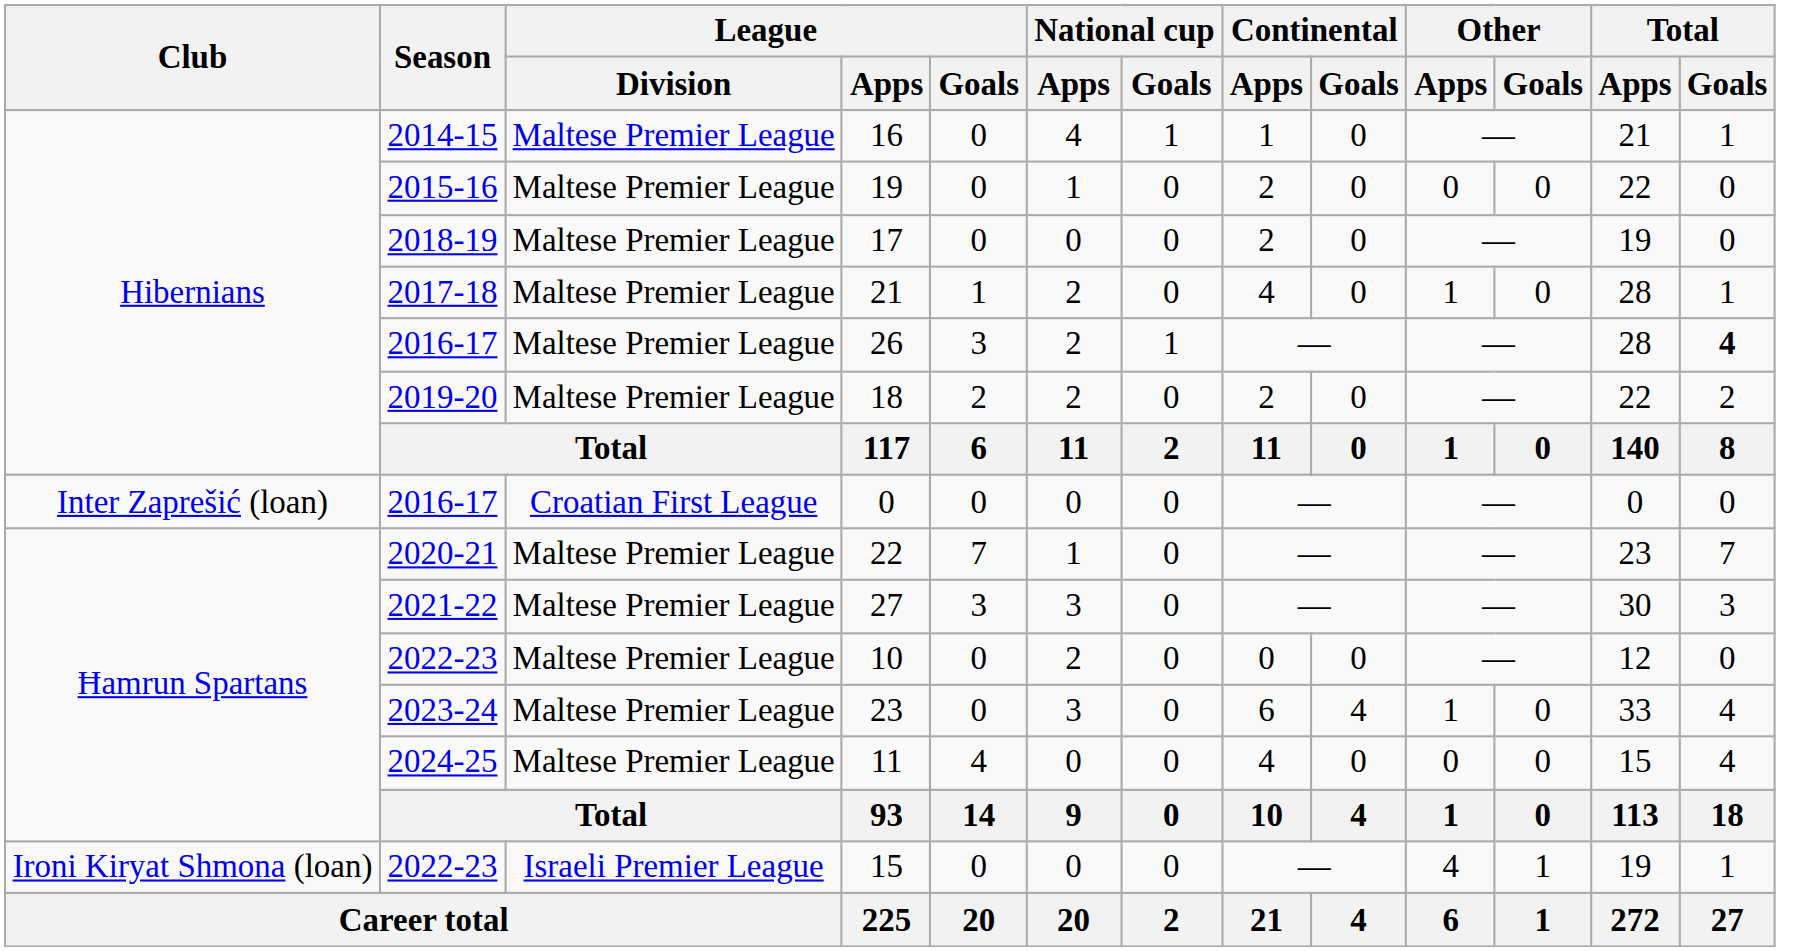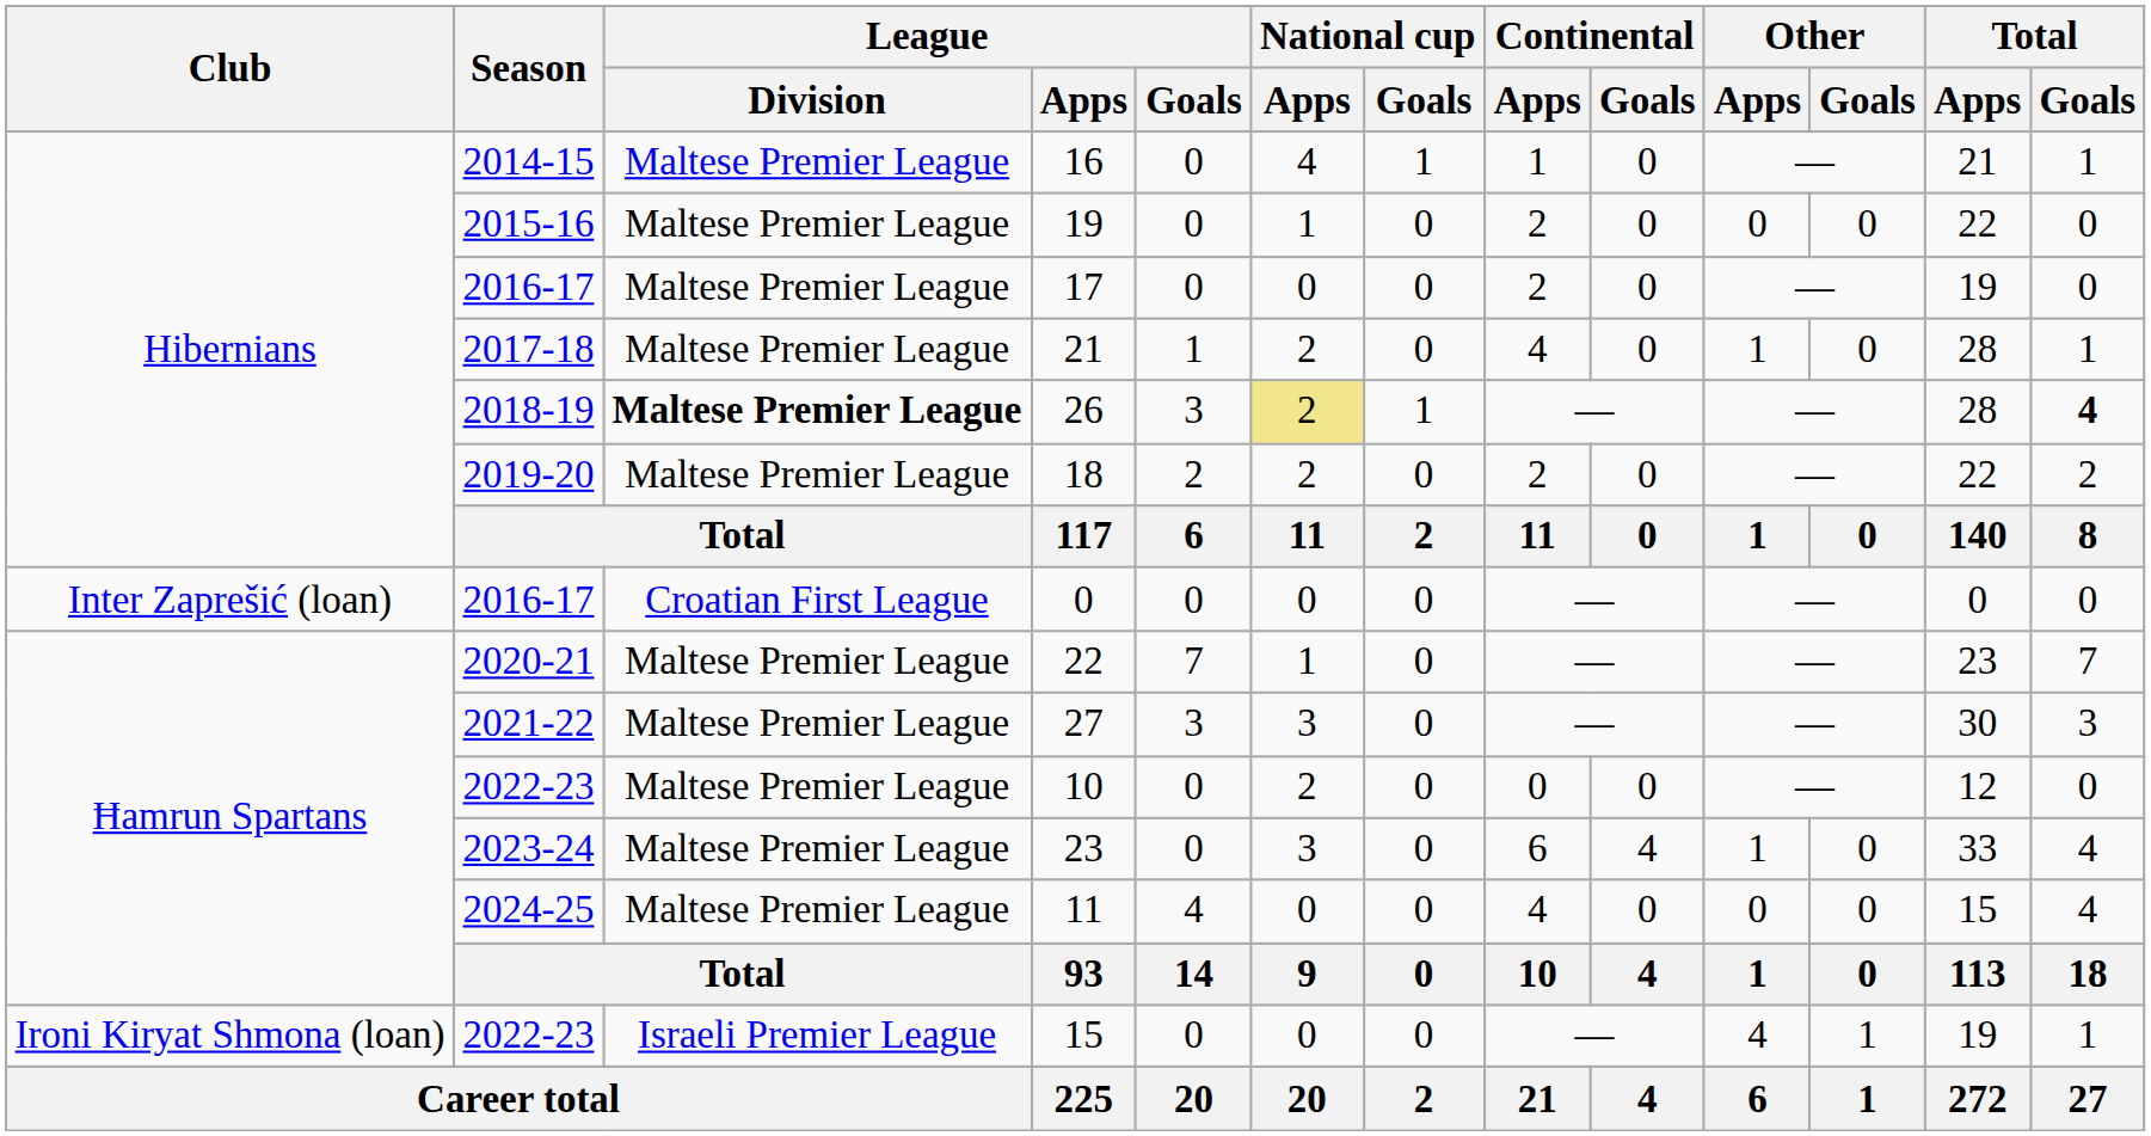17 | Season: 2018-19 -> 2016-17
26 | Season: 2016-17 -> 2018-19
26 | League / Division: normal -> bold
26 | National cup / Apps: no background -> khaki background
